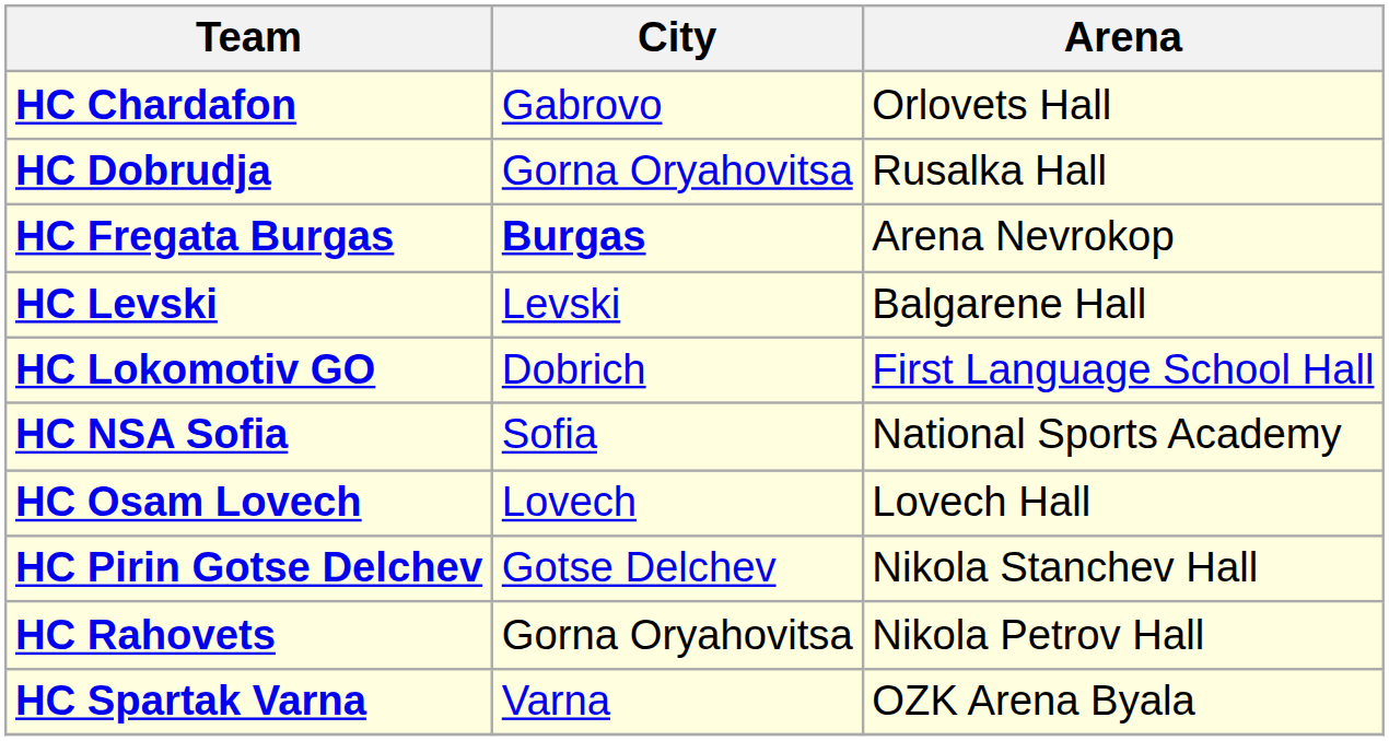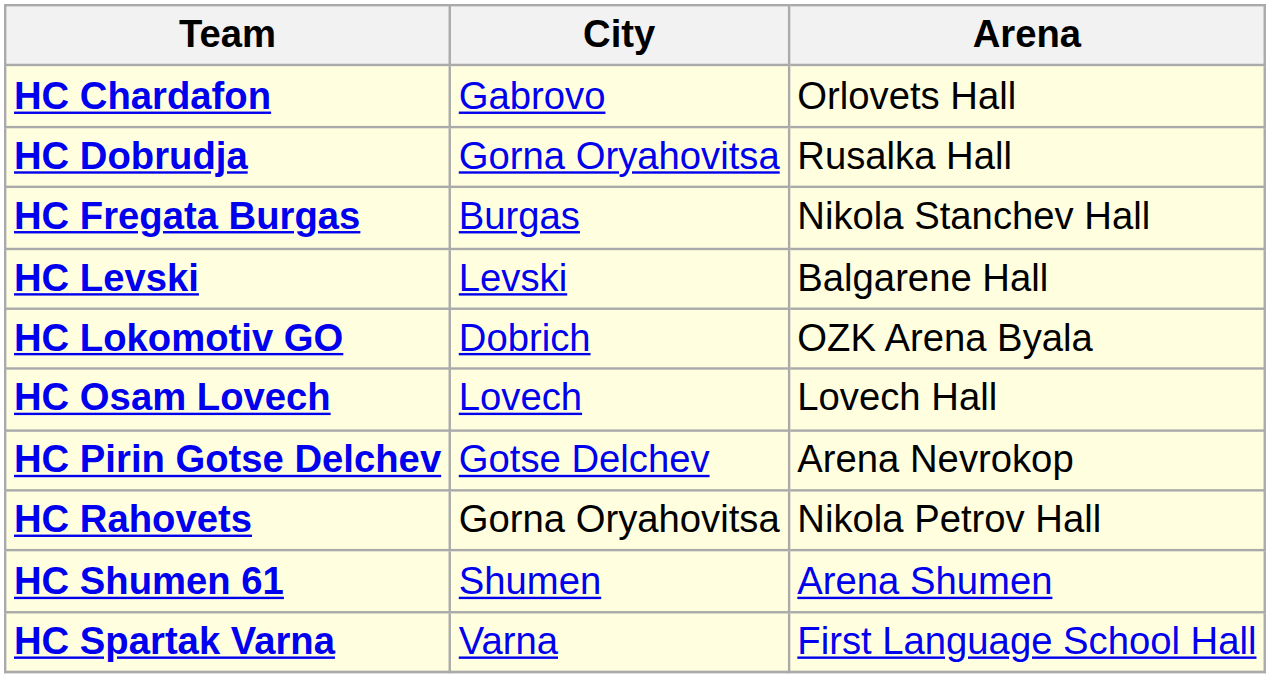HC Fregata Burgas | City: bold -> normal
HC Fregata Burgas | Arena: Arena Nevrokop -> Nikola Stanchev Hall
HC Lokomotiv GO | Arena: First Language School Hall -> OZK Arena Byala
- row: HC NSA Sofia | Sofia | National Sports Academy
HC Pirin Gotse Delchev | Arena: Nikola Stanchev Hall -> Arena Nevrokop
+ row: HC Shumen 61 | Shumen | Arena Shumen
HC Spartak Varna | Arena: OZK Arena Byala -> First Language School Hall
